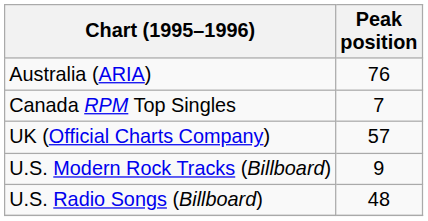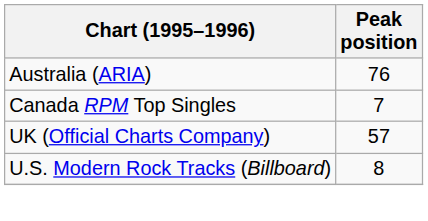U.S. Modern Rock Tracks (Billboard) | Peak position: 9 -> 8
- row: U.S. Radio Songs (Billboard) | 48
